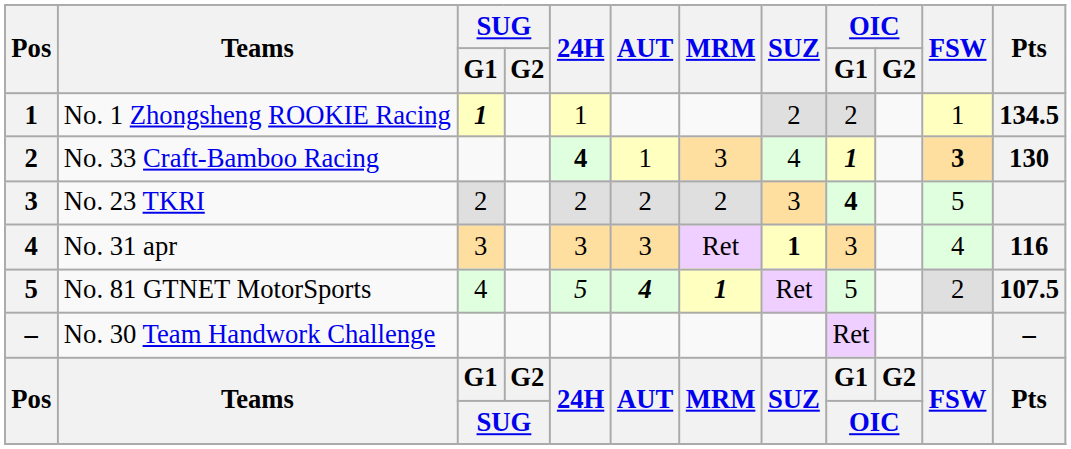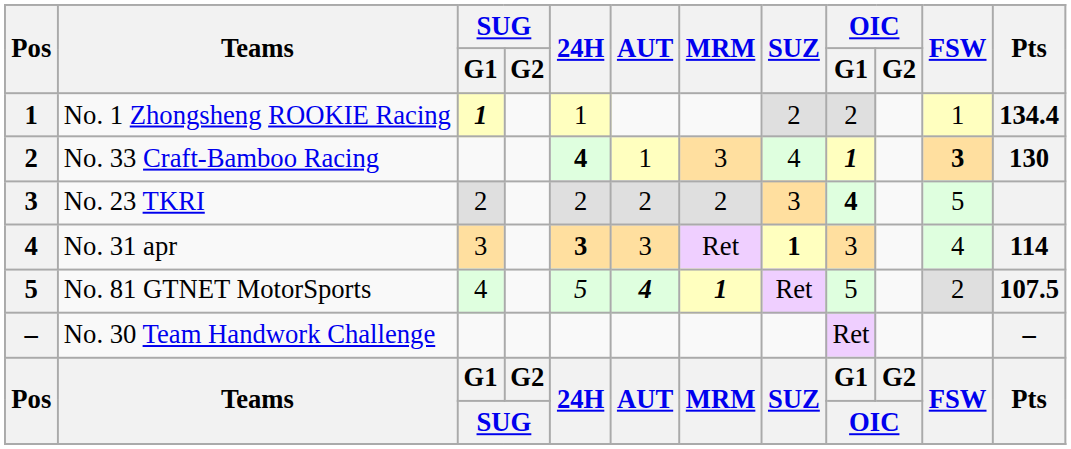No. 1 Zhongsheng ROOKIE Racing | Pts: 134.5 -> 134.4
No. 31 apr | 24H: normal -> bold
No. 31 apr | Pts: 116 -> 114
